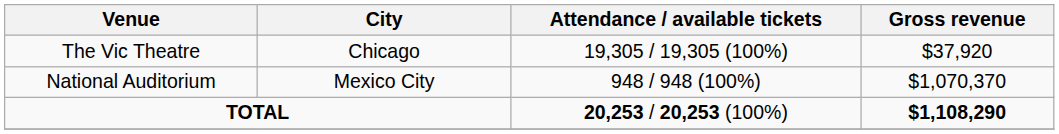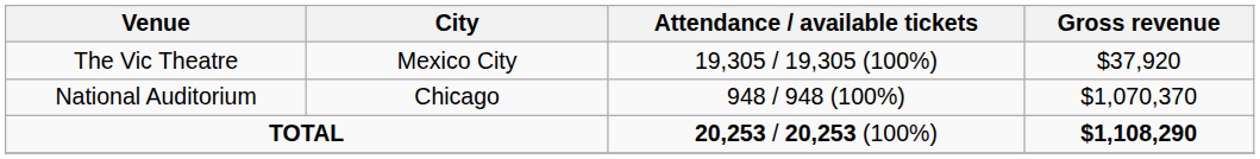The Vic Theatre | City: Chicago -> Mexico City
National Auditorium | City: Mexico City -> Chicago
